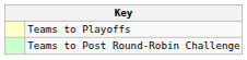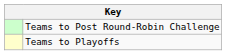rows swapped: Teams to Playoffs <-> Teams to Post Round-Robin Challenge
